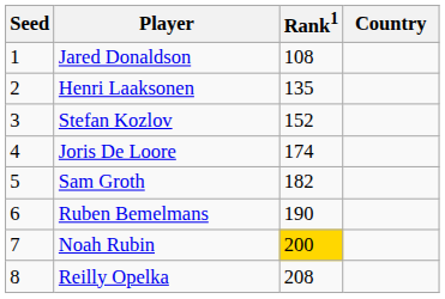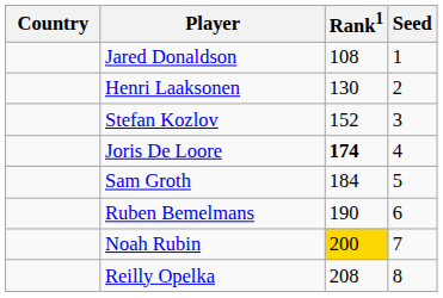columns swapped: Country <-> Seed
Henri Laaksonen | Rank1: 135 -> 130
Joris De Loore | Rank1: normal -> bold
Sam Groth | Rank1: 182 -> 184
